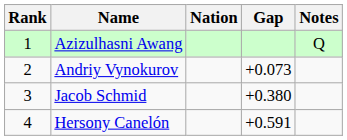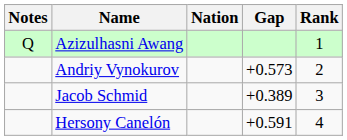columns swapped: Rank <-> Notes
Andriy Vynokurov | Gap: +0.073 -> +0.573
Jacob Schmid | Gap: +0.380 -> +0.389
